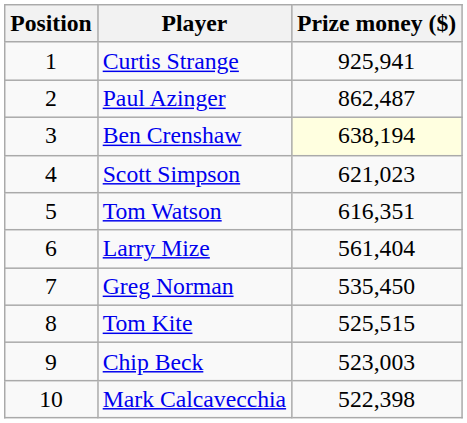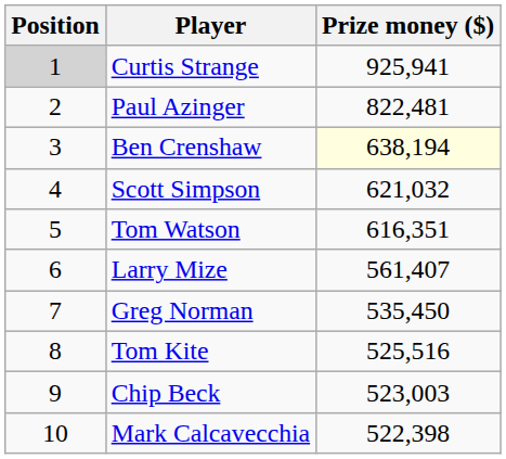Curtis Strange | Position: no background -> lightgrey background
Paul Azinger | Prize money ($): 862,487 -> 822,481
Scott Simpson | Prize money ($): 621,023 -> 621,032
Larry Mize | Prize money ($): 561,404 -> 561,407
Tom Kite | Prize money ($): 525,515 -> 525,516
